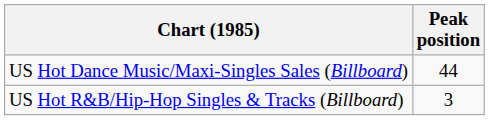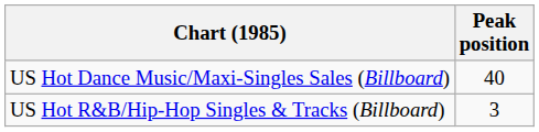US Hot Dance Music/Maxi-Singles Sales (Billboard) | Peak position: 44 -> 40
